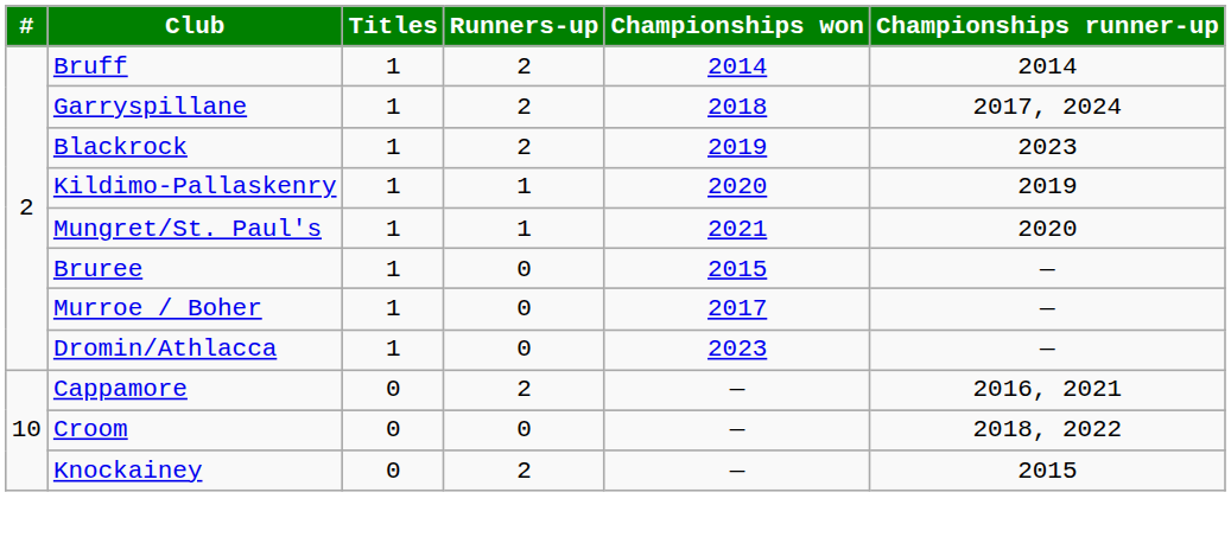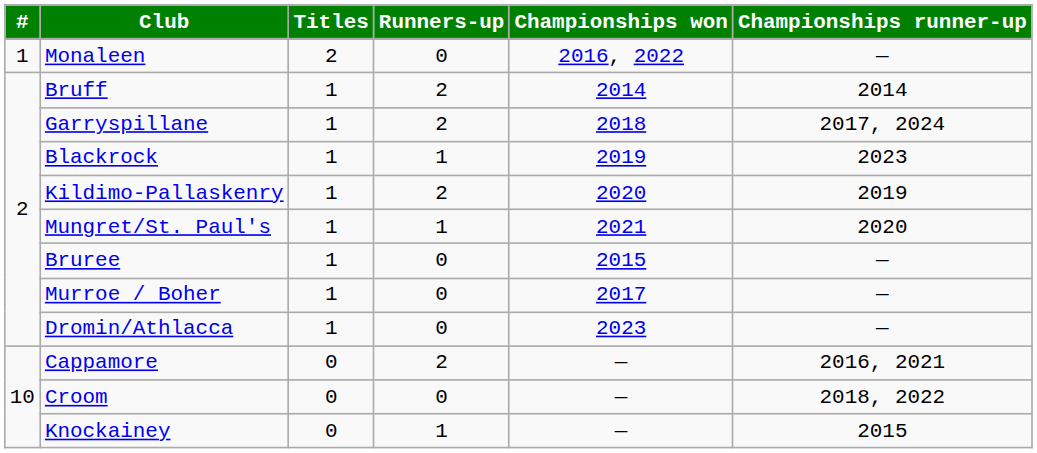+ row: 1 | Monaleen | 2 | 0 | 2016, 2022 | —
Blackrock | Runners-up: 2 -> 1
Kildimo-Pallaskenry | Runners-up: 1 -> 2
Knockainey | Runners-up: 2 -> 1
